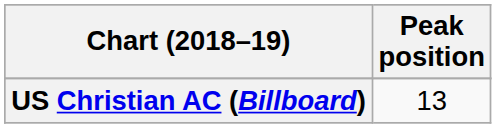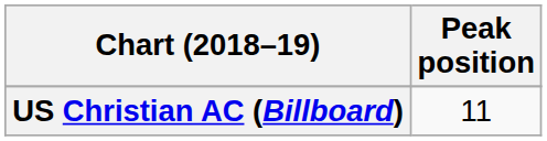US Christian AC (Billboard) | Peak position: 13 -> 11
